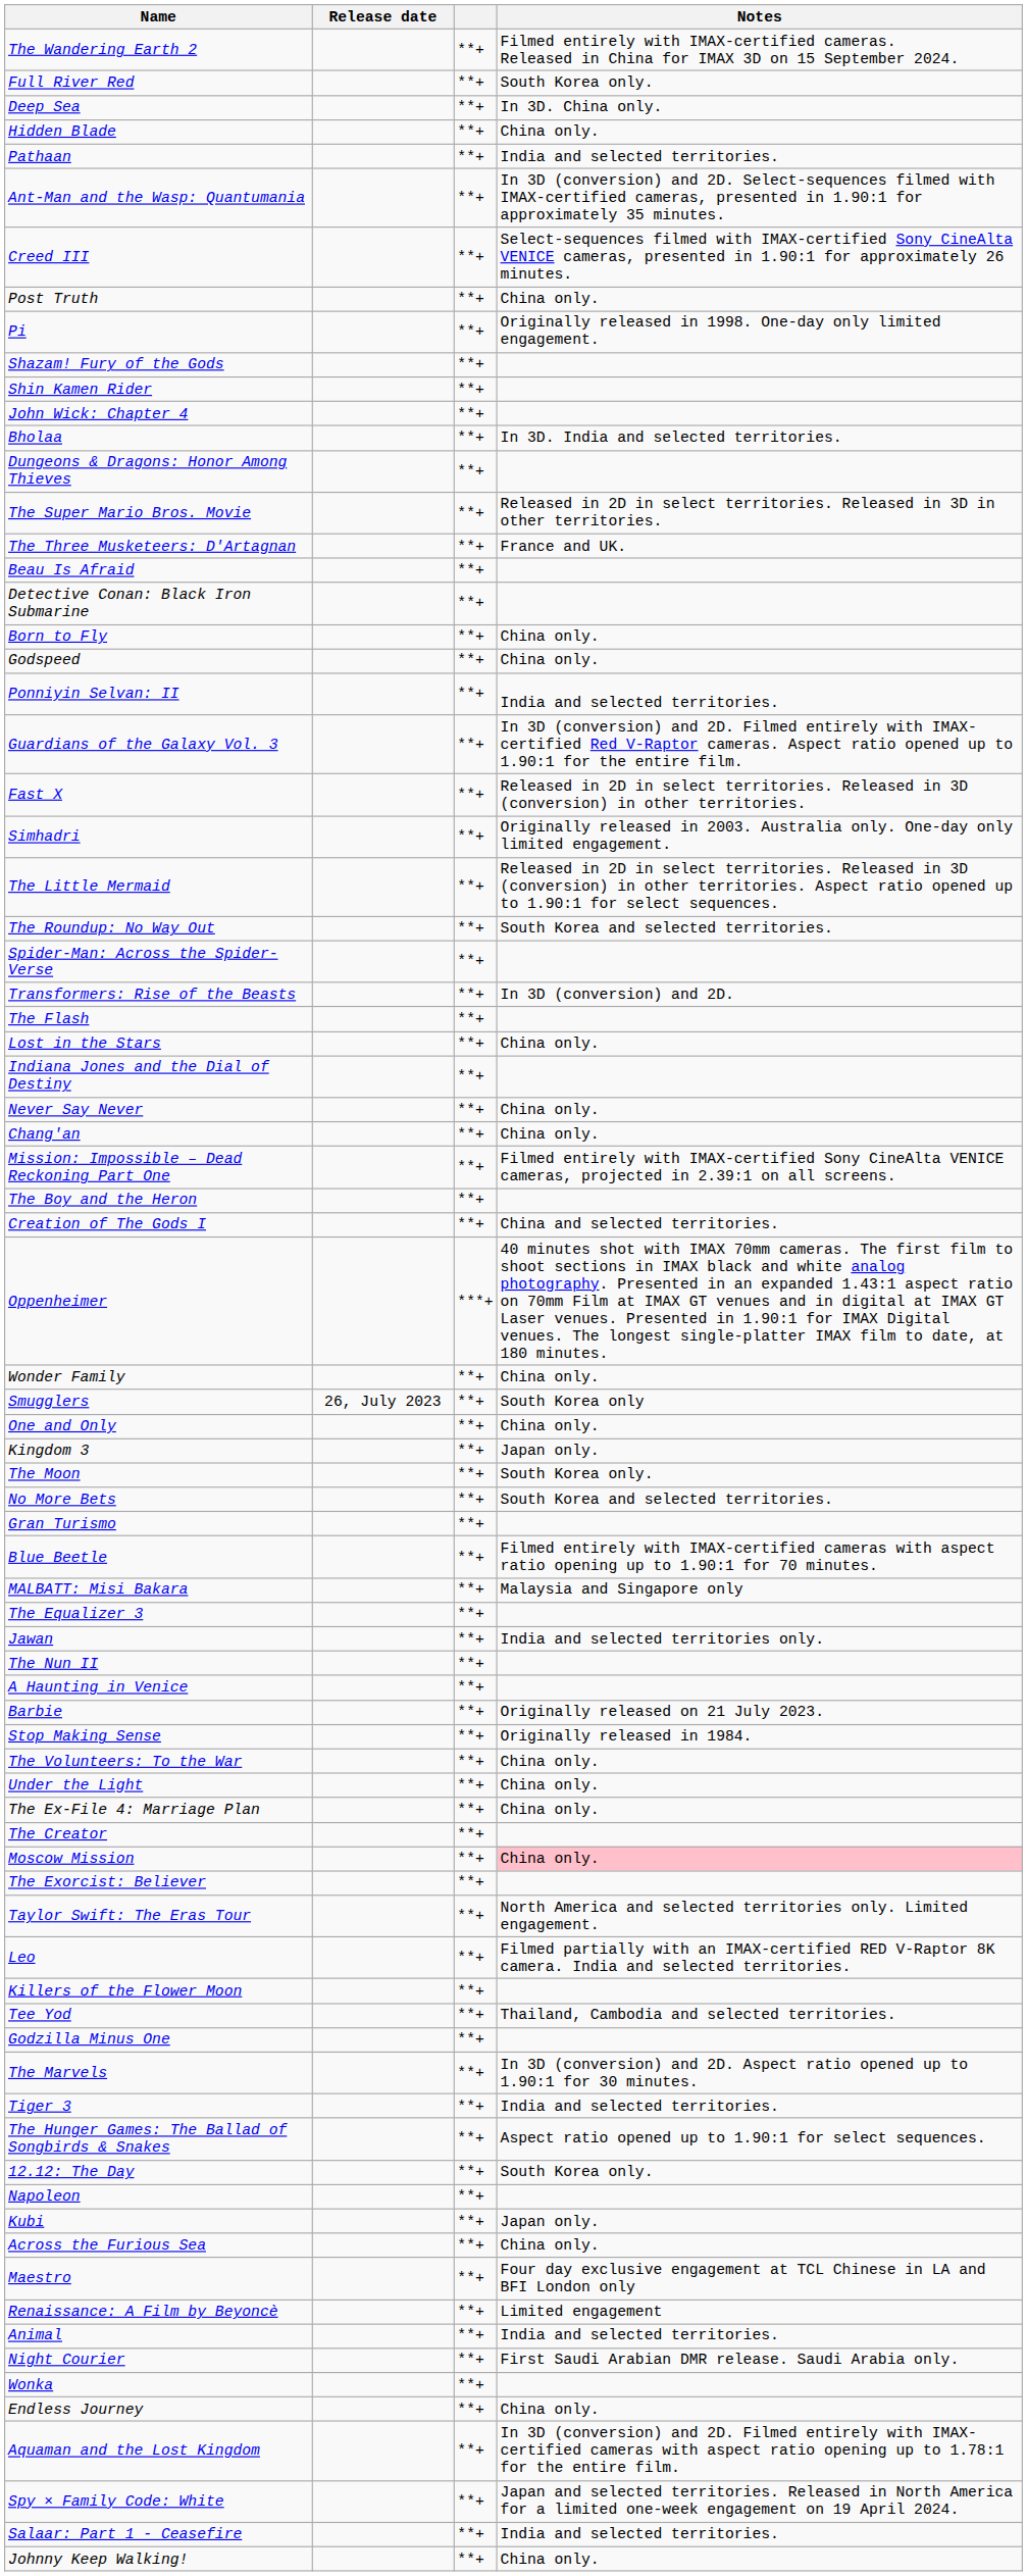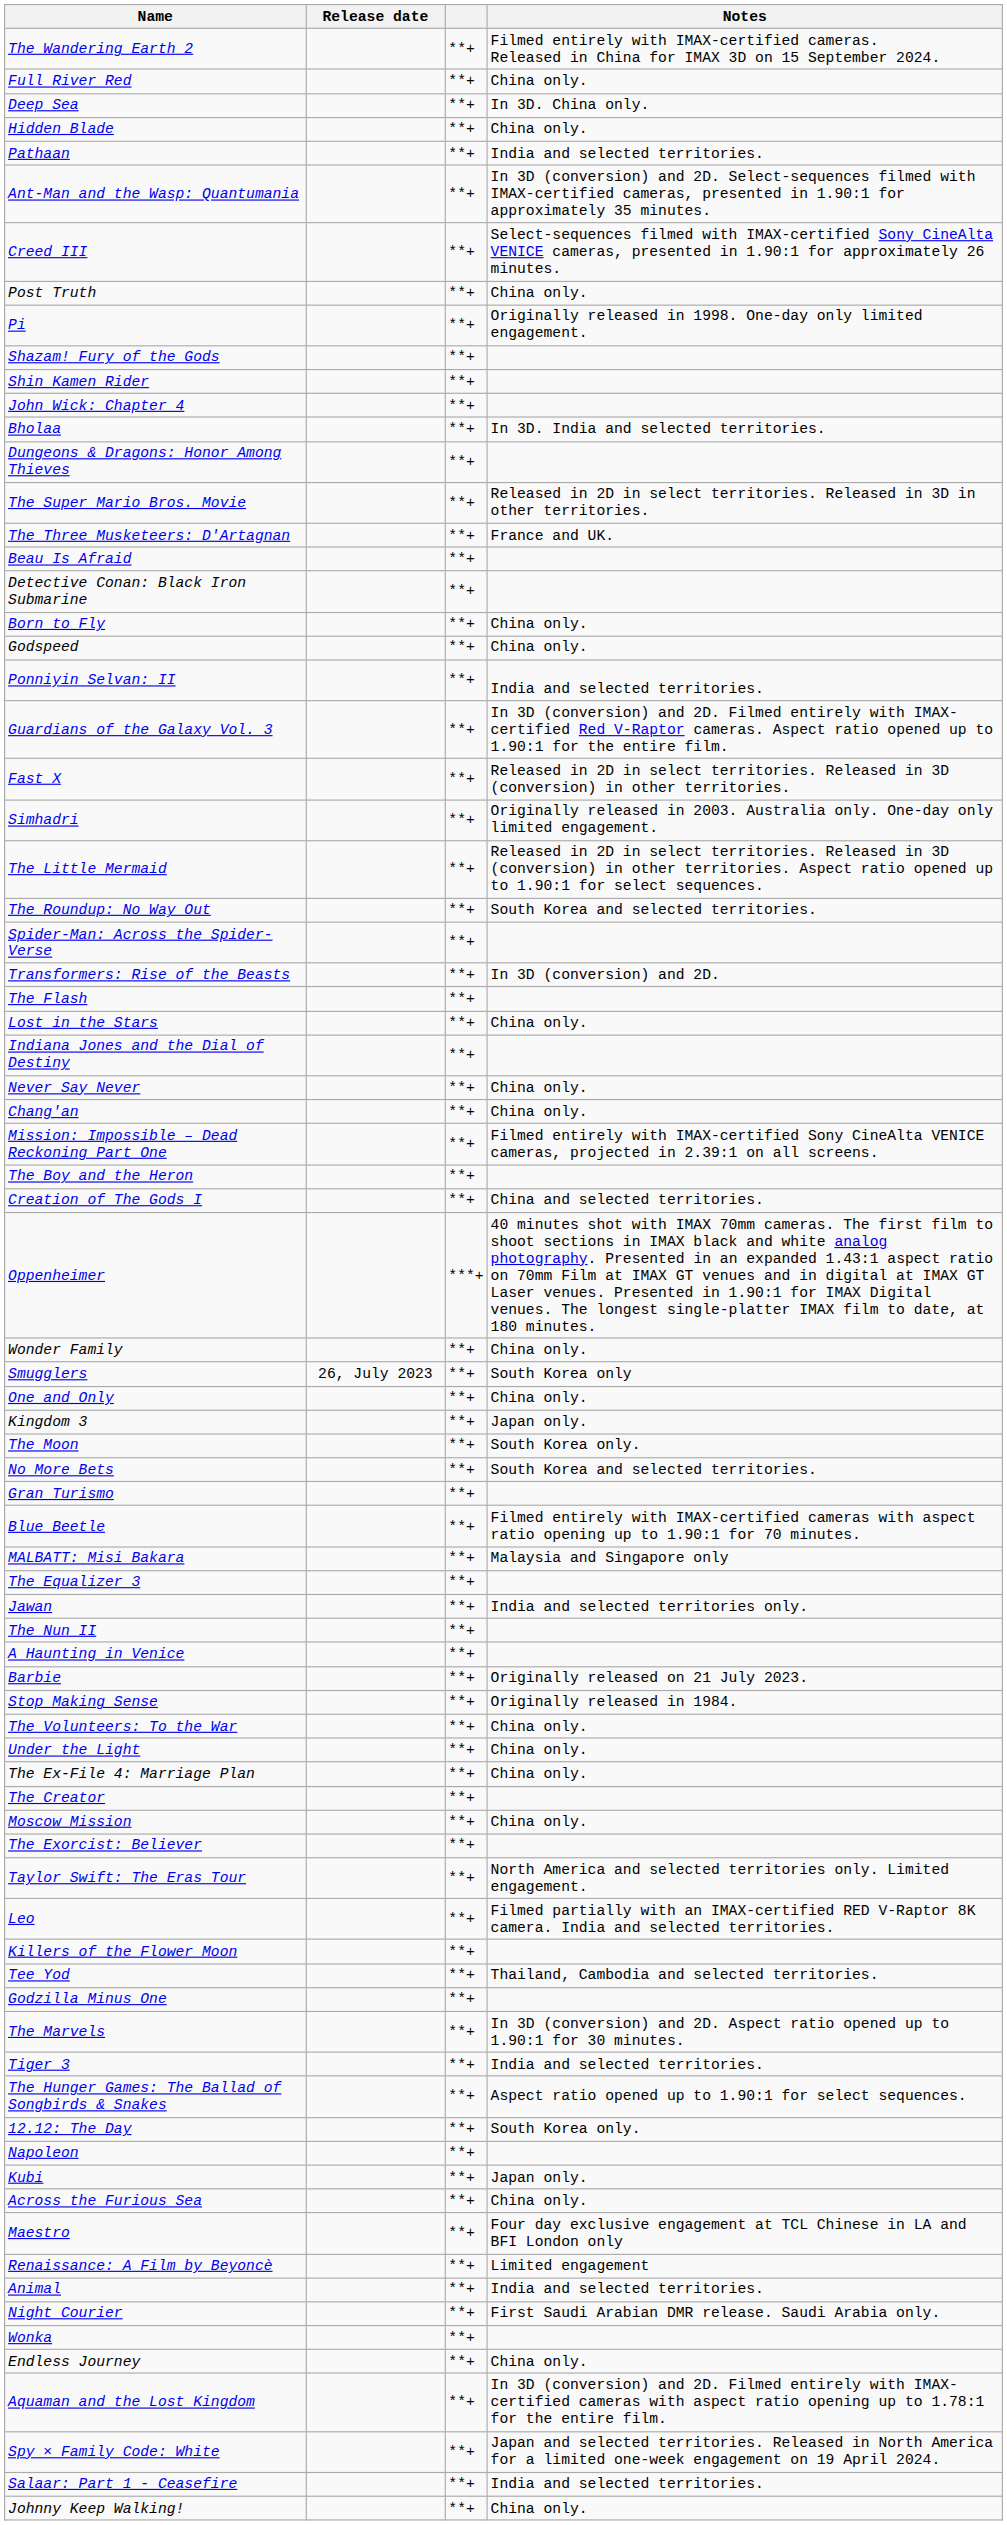Full River Red | Notes: South Korea only. -> China only.
Moscow Mission | Notes: pink background -> no background
